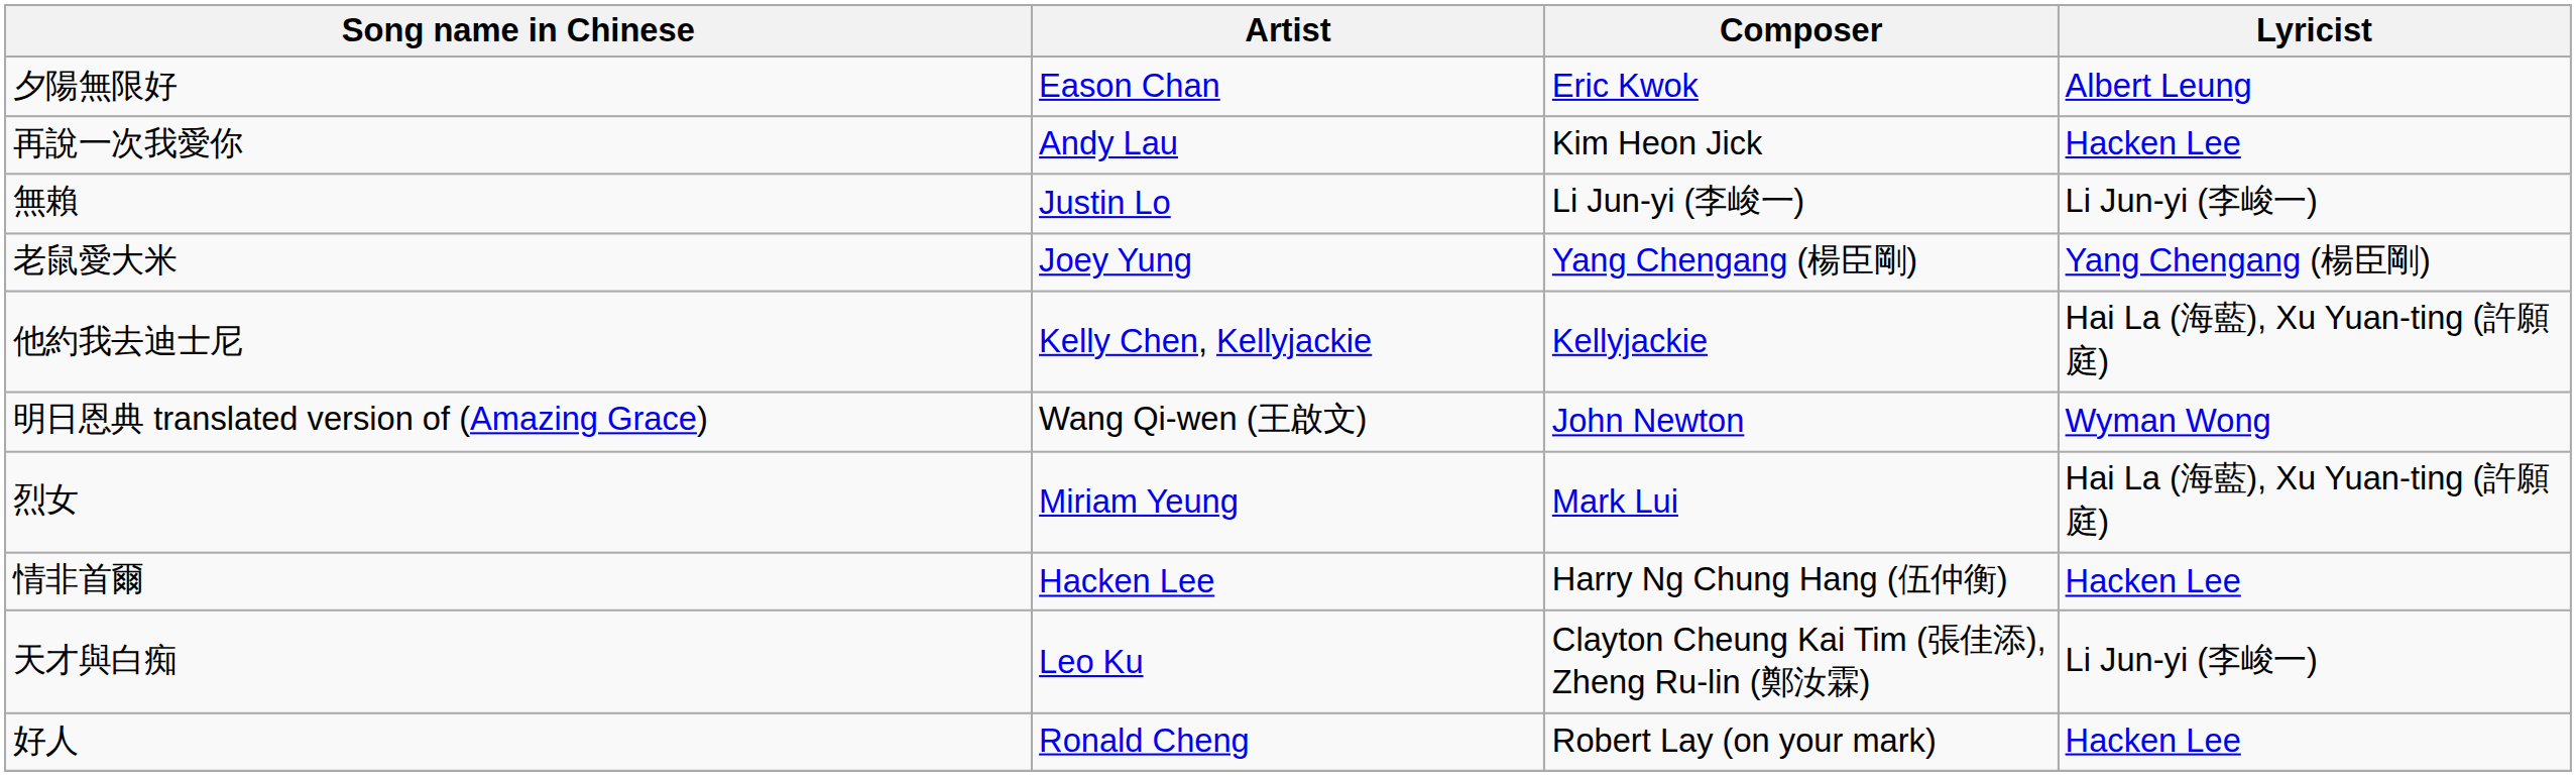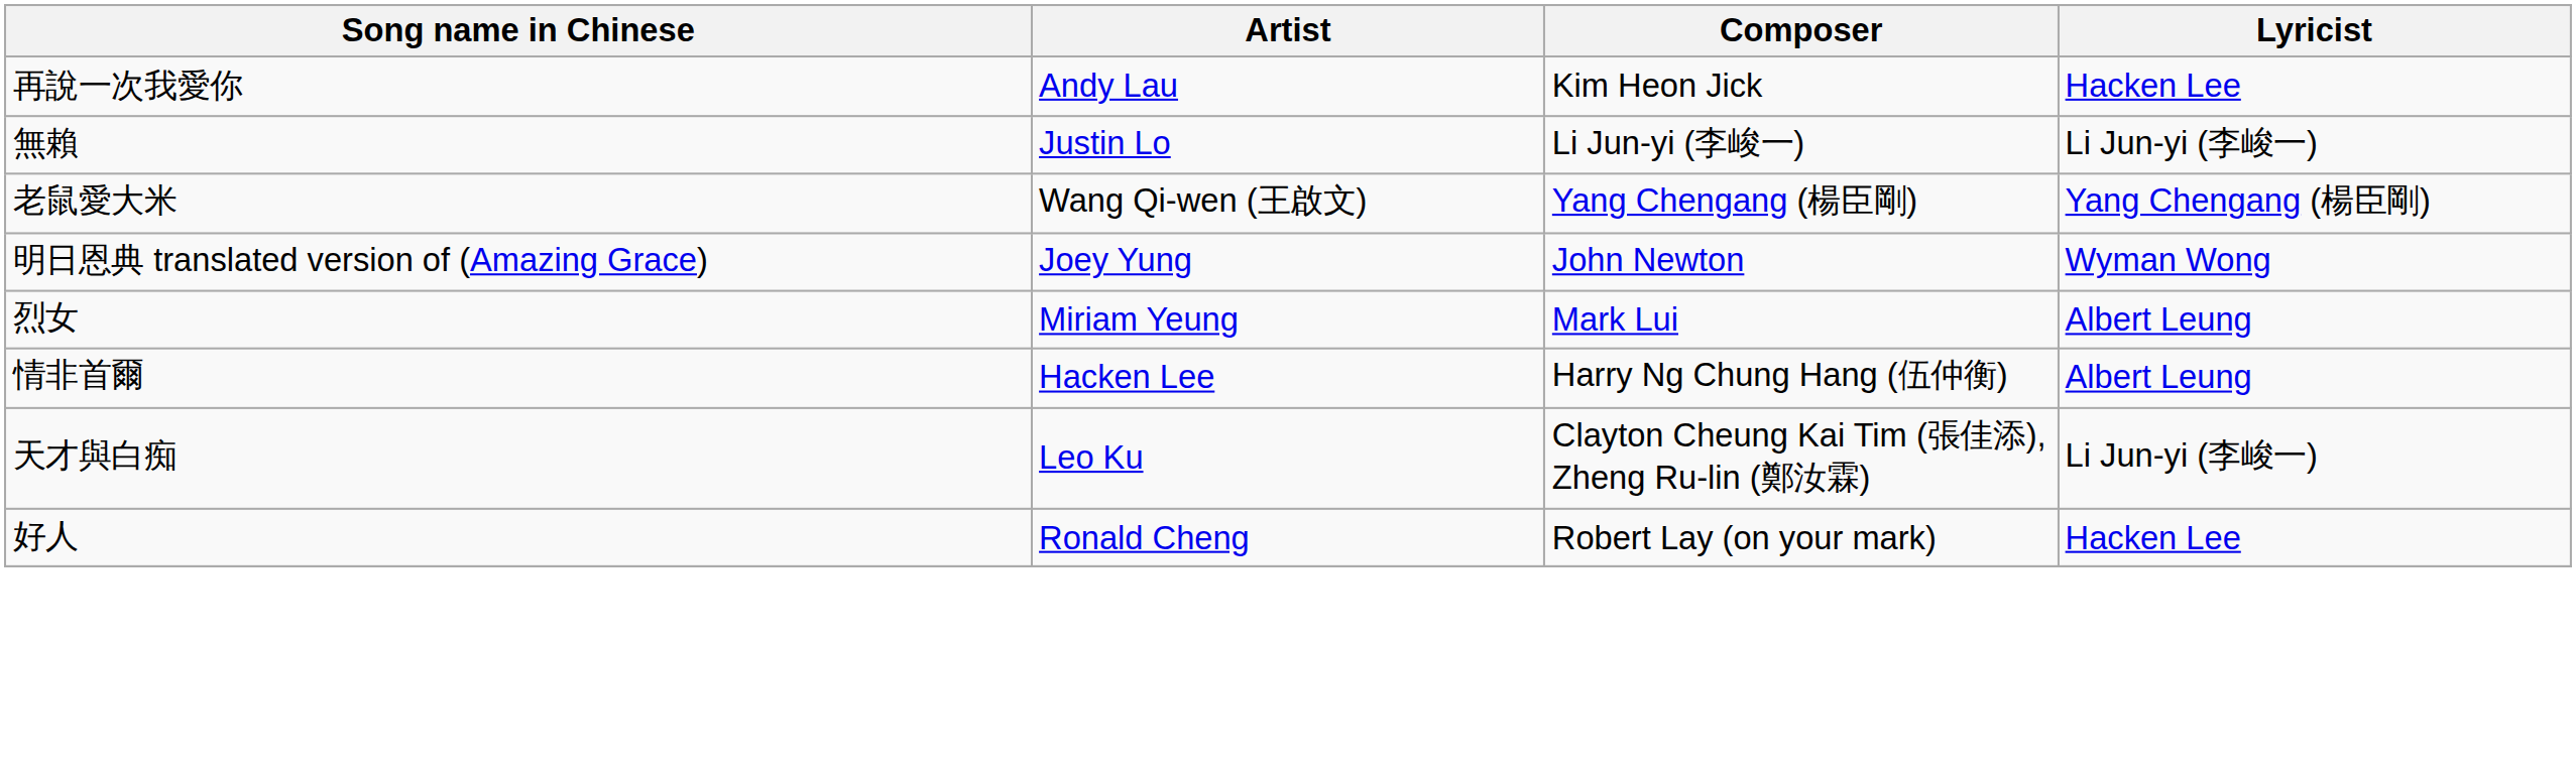- row: 夕陽無限好 | Eason Chan | Eric Kwok | Albert Leung
老鼠愛大米 | Artist: Joey Yung -> Wang Qi-wen (王啟文)
- row: 他約我去迪士尼 | Kelly Chen, Kellyjackie | Kellyjackie | Hai La (海藍), Xu Yuan-ting (許願庭)
明日恩典 translated version of (Amazing Grace) | Artist: Wang Qi-wen (王啟文) -> Joey Yung
烈女 | Lyricist: Hai La (海藍), Xu Yuan-ting (許願庭) -> Albert Leung
情非首爾 | Lyricist: Hacken Lee -> Albert Leung
